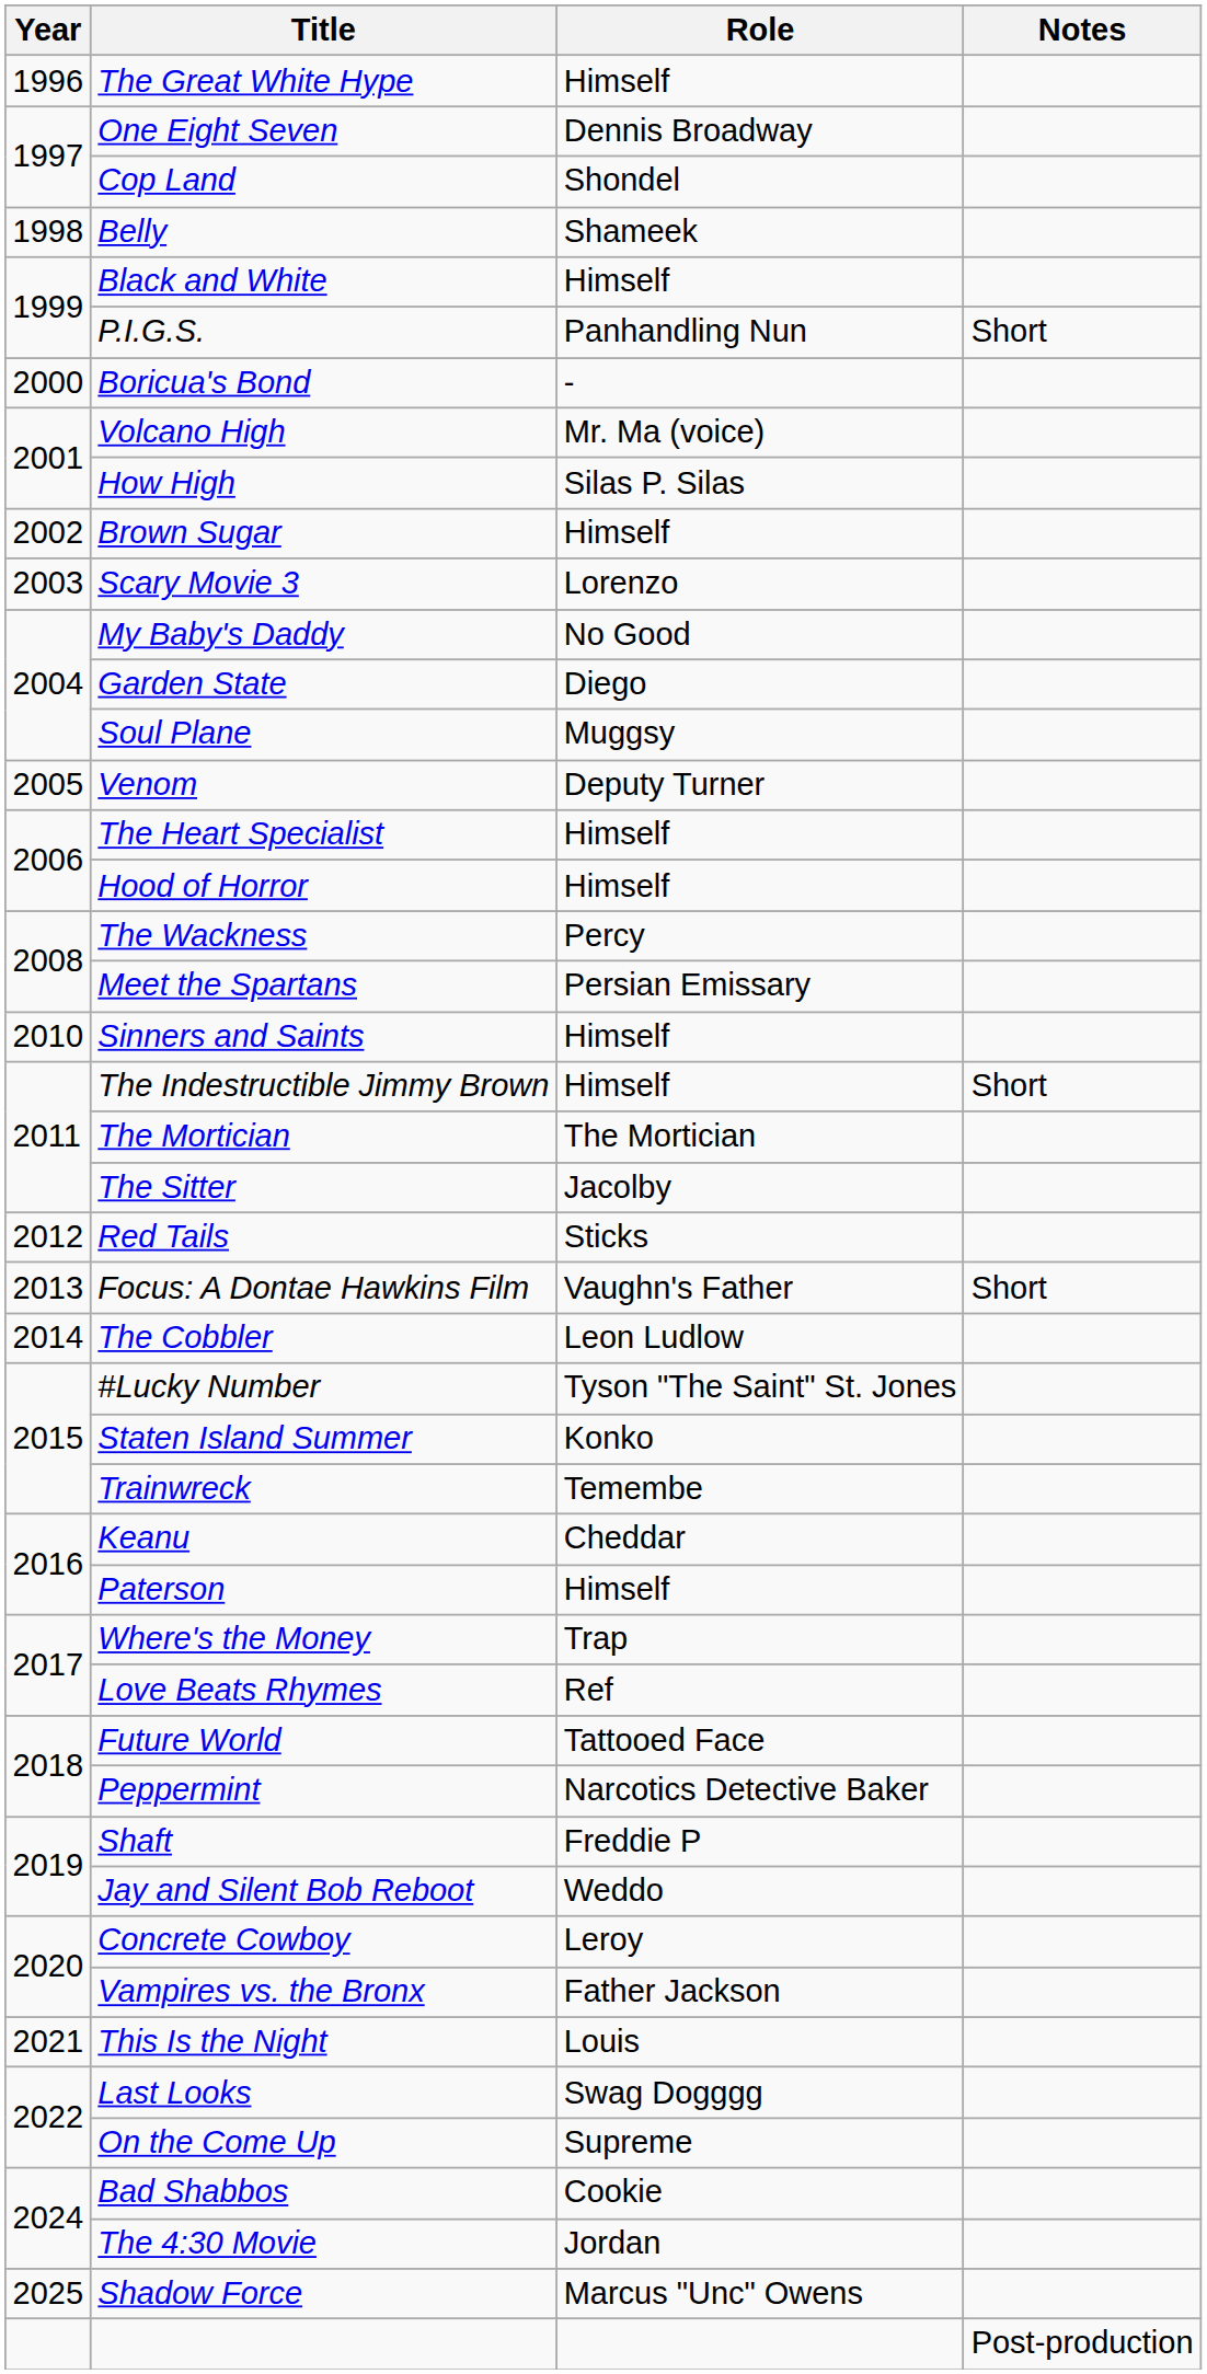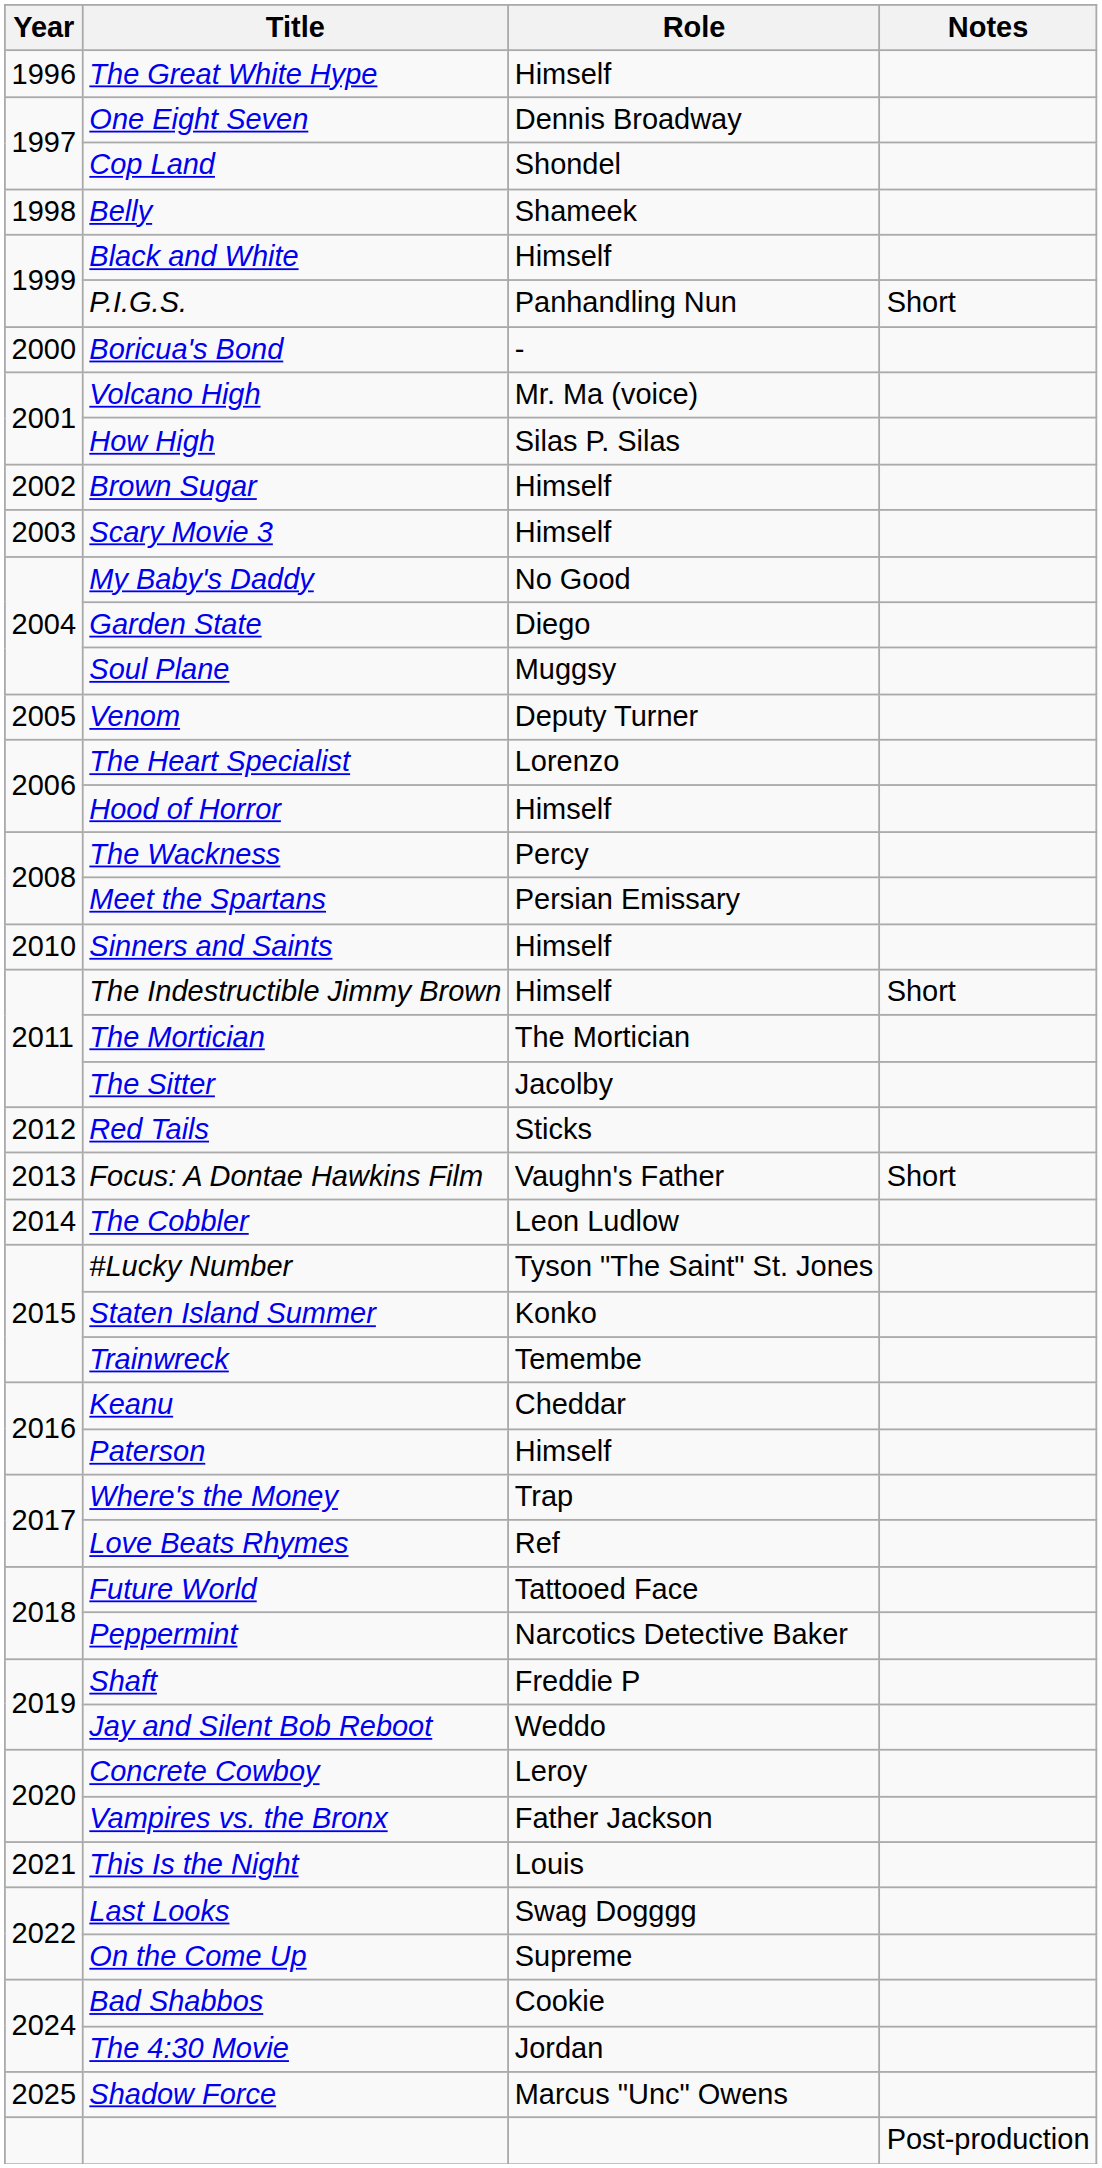Scary Movie 3 | Role: Lorenzo -> Himself
The Heart Specialist | Role: Himself -> Lorenzo
